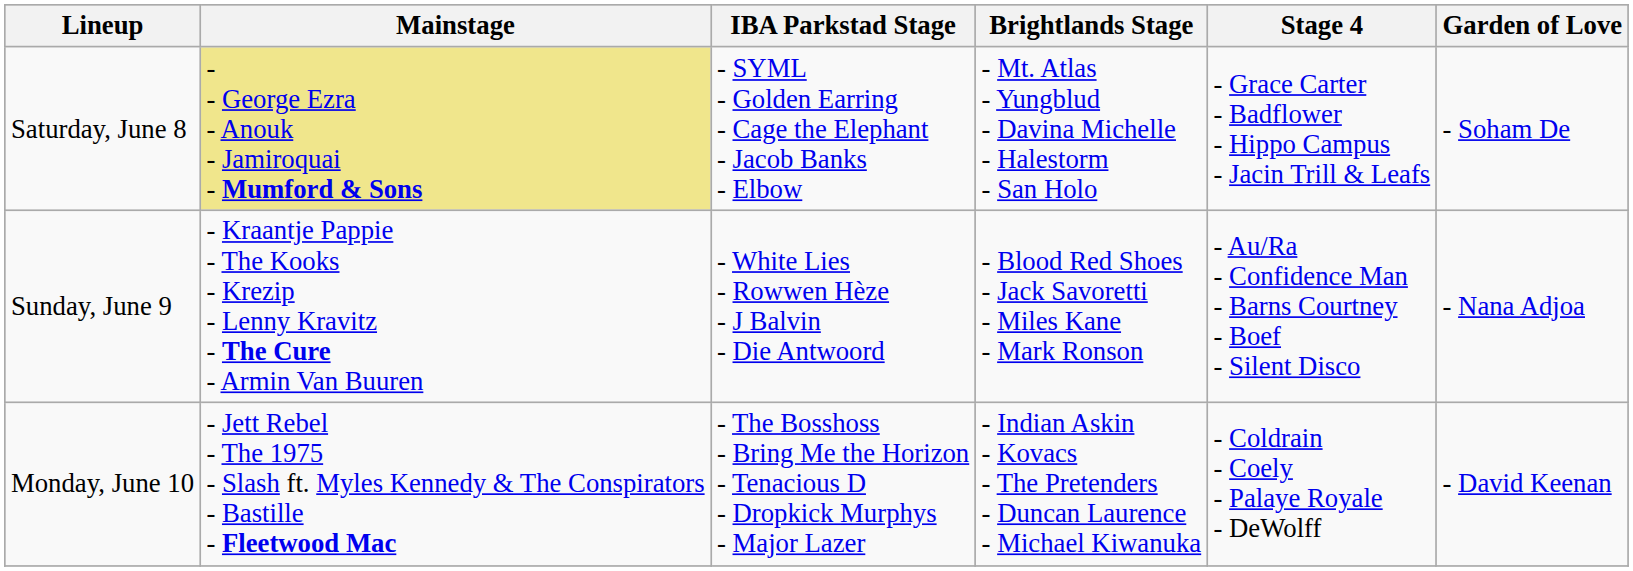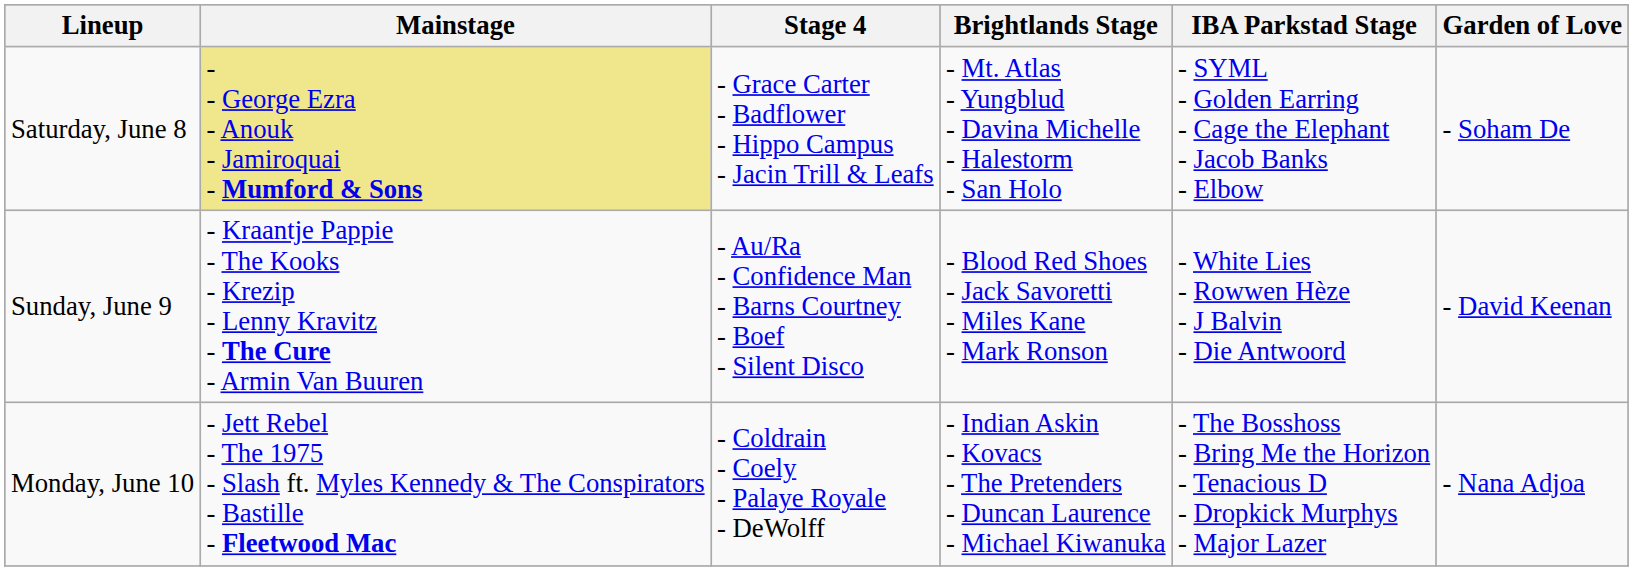columns swapped: IBA Parkstad Stage <-> Stage 4
Sunday, June 9 | Garden of Love: - Nana Adjoa -> - David Keenan
Monday, June 10 | Garden of Love: - David Keenan -> - Nana Adjoa
